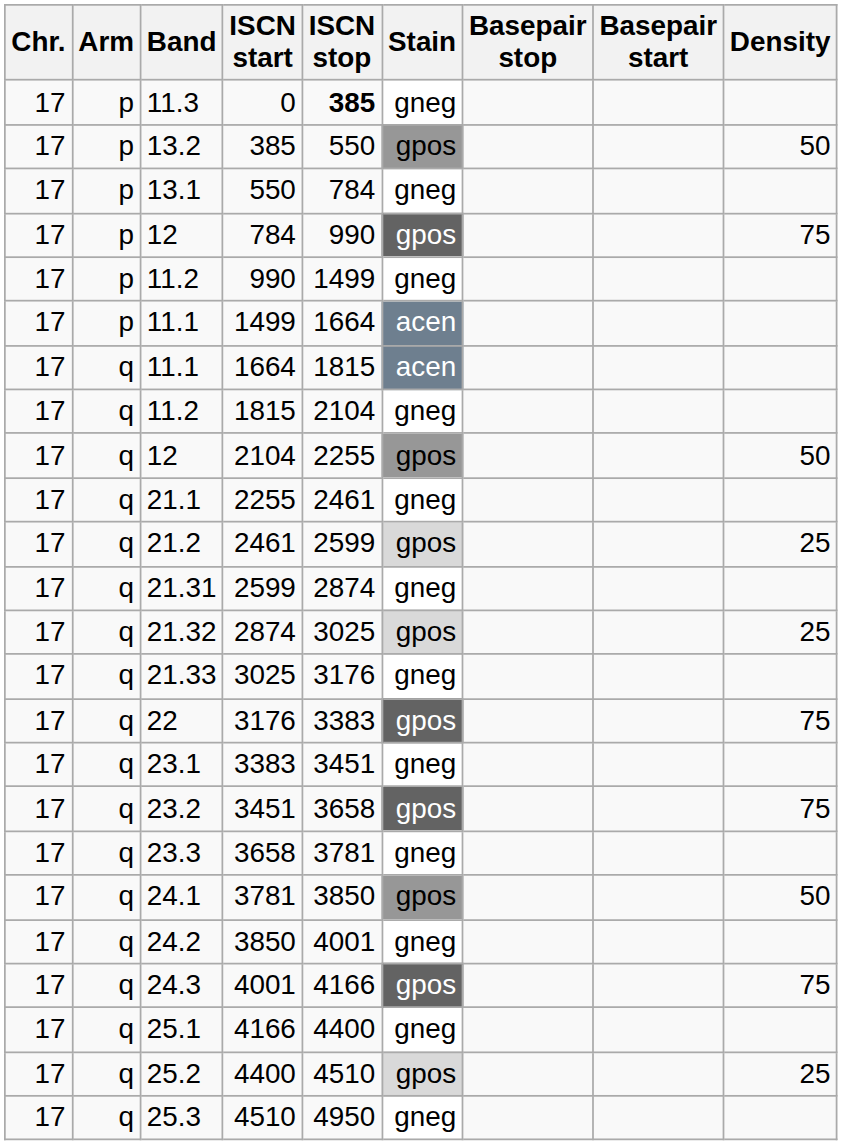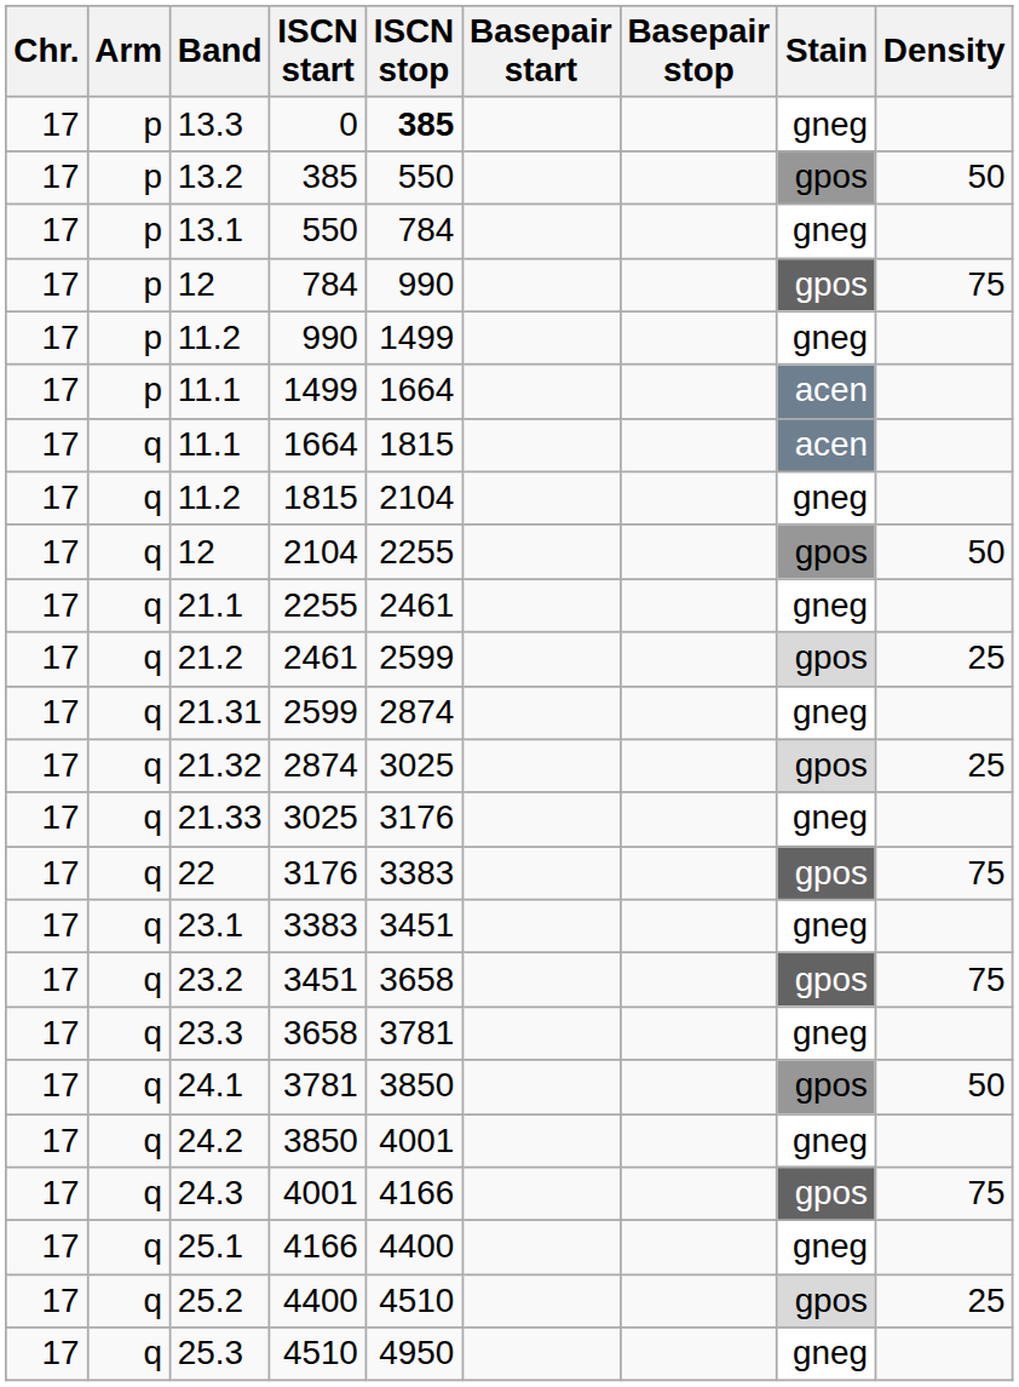columns swapped: Basepair start <-> Stain
0 | Band: 11.3 -> 13.3
